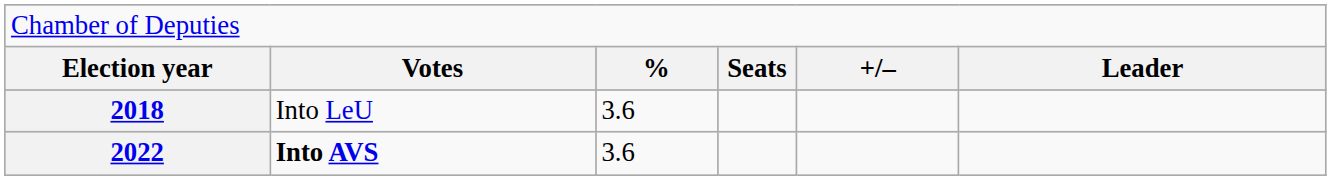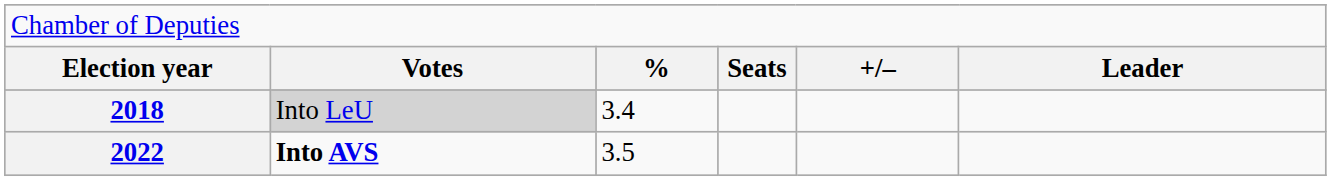2018 | column 2: no background -> lightgrey background
2018 | column 3: 3.6 -> 3.4
2022 | column 3: 3.6 -> 3.5
